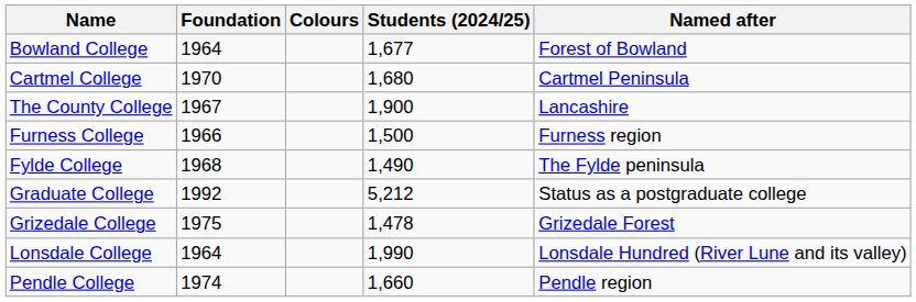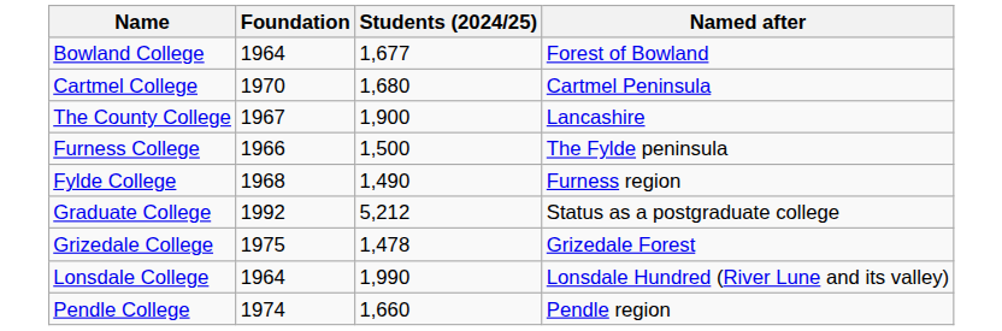- column: Colours
Furness College | Named after: Furness region -> The Fylde peninsula
Fylde College | Named after: The Fylde peninsula -> Furness region
